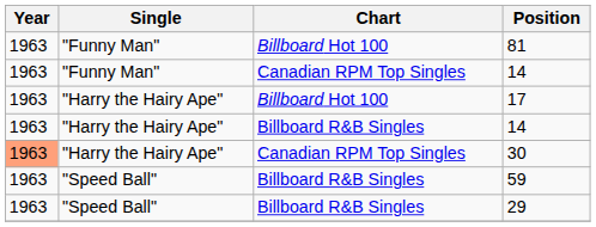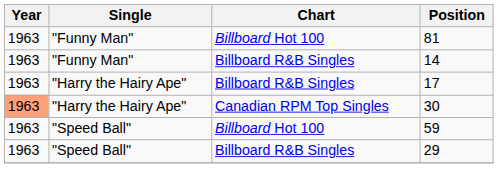"Funny Man" / 14 | Chart: Canadian RPM Top Singles -> Billboard R&B Singles
17 | Chart: Billboard Hot 100 -> Billboard R&B Singles
- row: 1963 | "Harry the Hairy Ape" | Billboard R&B Singles | 14
59 | Chart: Billboard R&B Singles -> Billboard Hot 100
